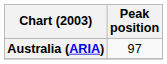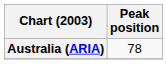Australia (ARIA) | Peak position: 97 -> 78
